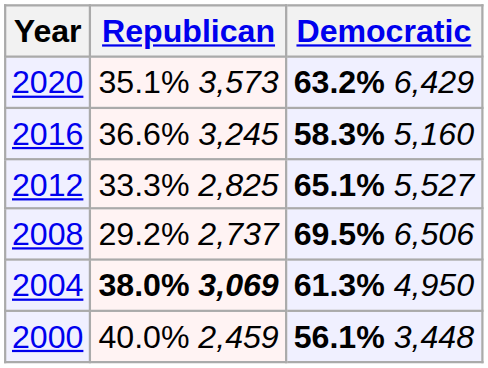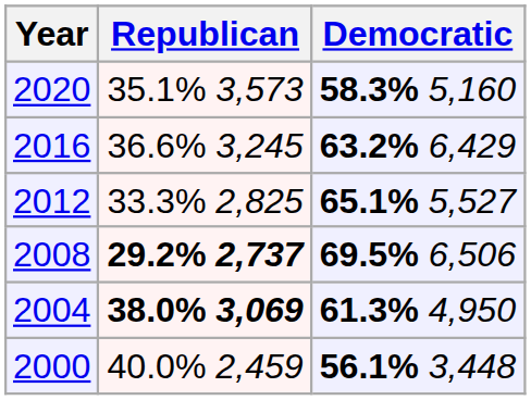2020 | Democratic: 63.2% 6,429 -> 58.3% 5,160
2016 | Democratic: 58.3% 5,160 -> 63.2% 6,429
2008 | Republican: normal -> bold
